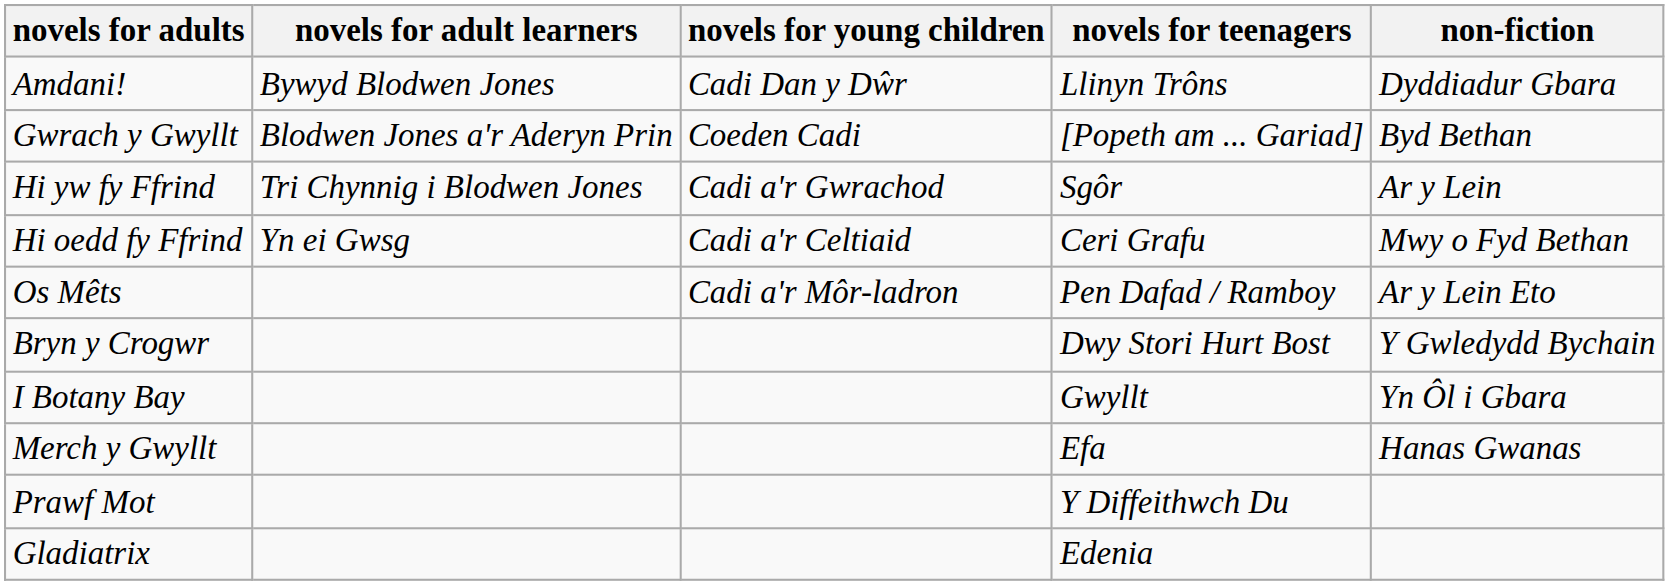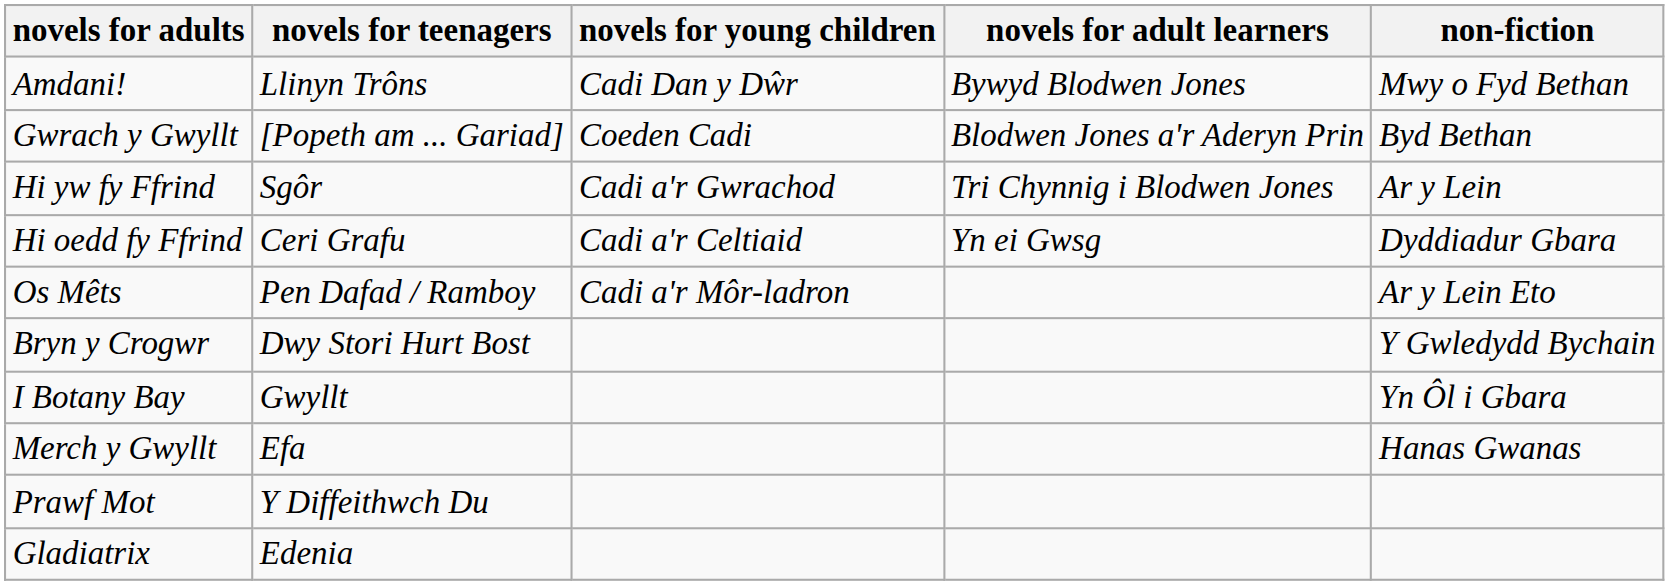columns swapped: novels for teenagers <-> novels for adult learners
Amdani! | non-fiction: Dyddiadur Gbara -> Mwy o Fyd Bethan
Hi oedd fy Ffrind | non-fiction: Mwy o Fyd Bethan -> Dyddiadur Gbara
